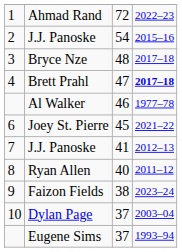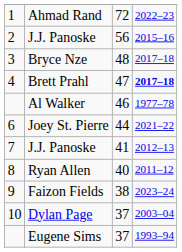2 / J.J. Panoske | column 3: 54 -> 56
Joey St. Pierre | column 3: 45 -> 44
